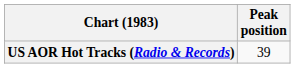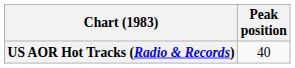US AOR Hot Tracks (Radio & Records) | Peak position: 39 -> 40
